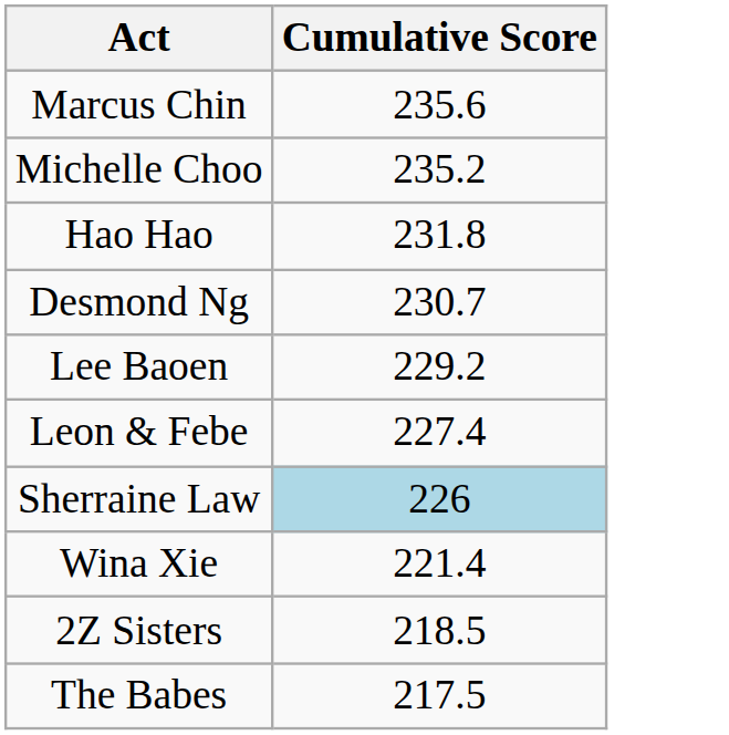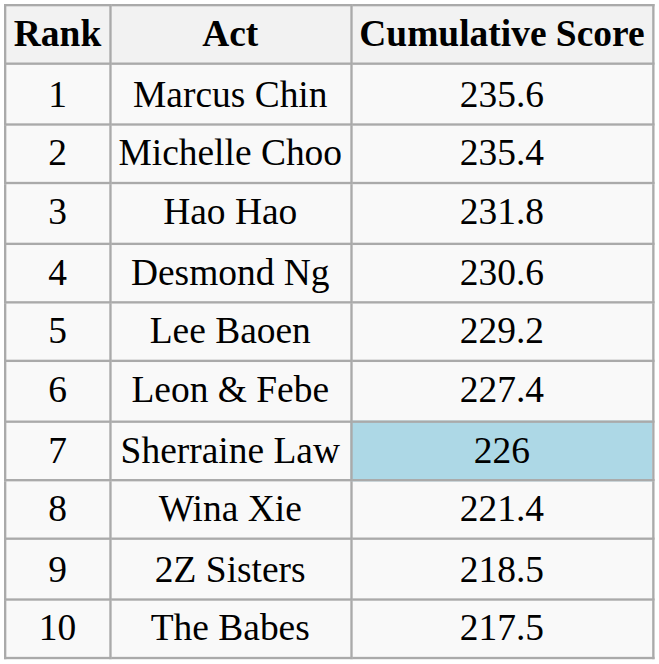+ column: Rank | 1 | 2 | 3 | 4 | 5 | 6 | 7 | 8 | 9 | 10
Michelle Choo | Cumulative Score: 235.2 -> 235.4
Desmond Ng | Cumulative Score: 230.7 -> 230.6
